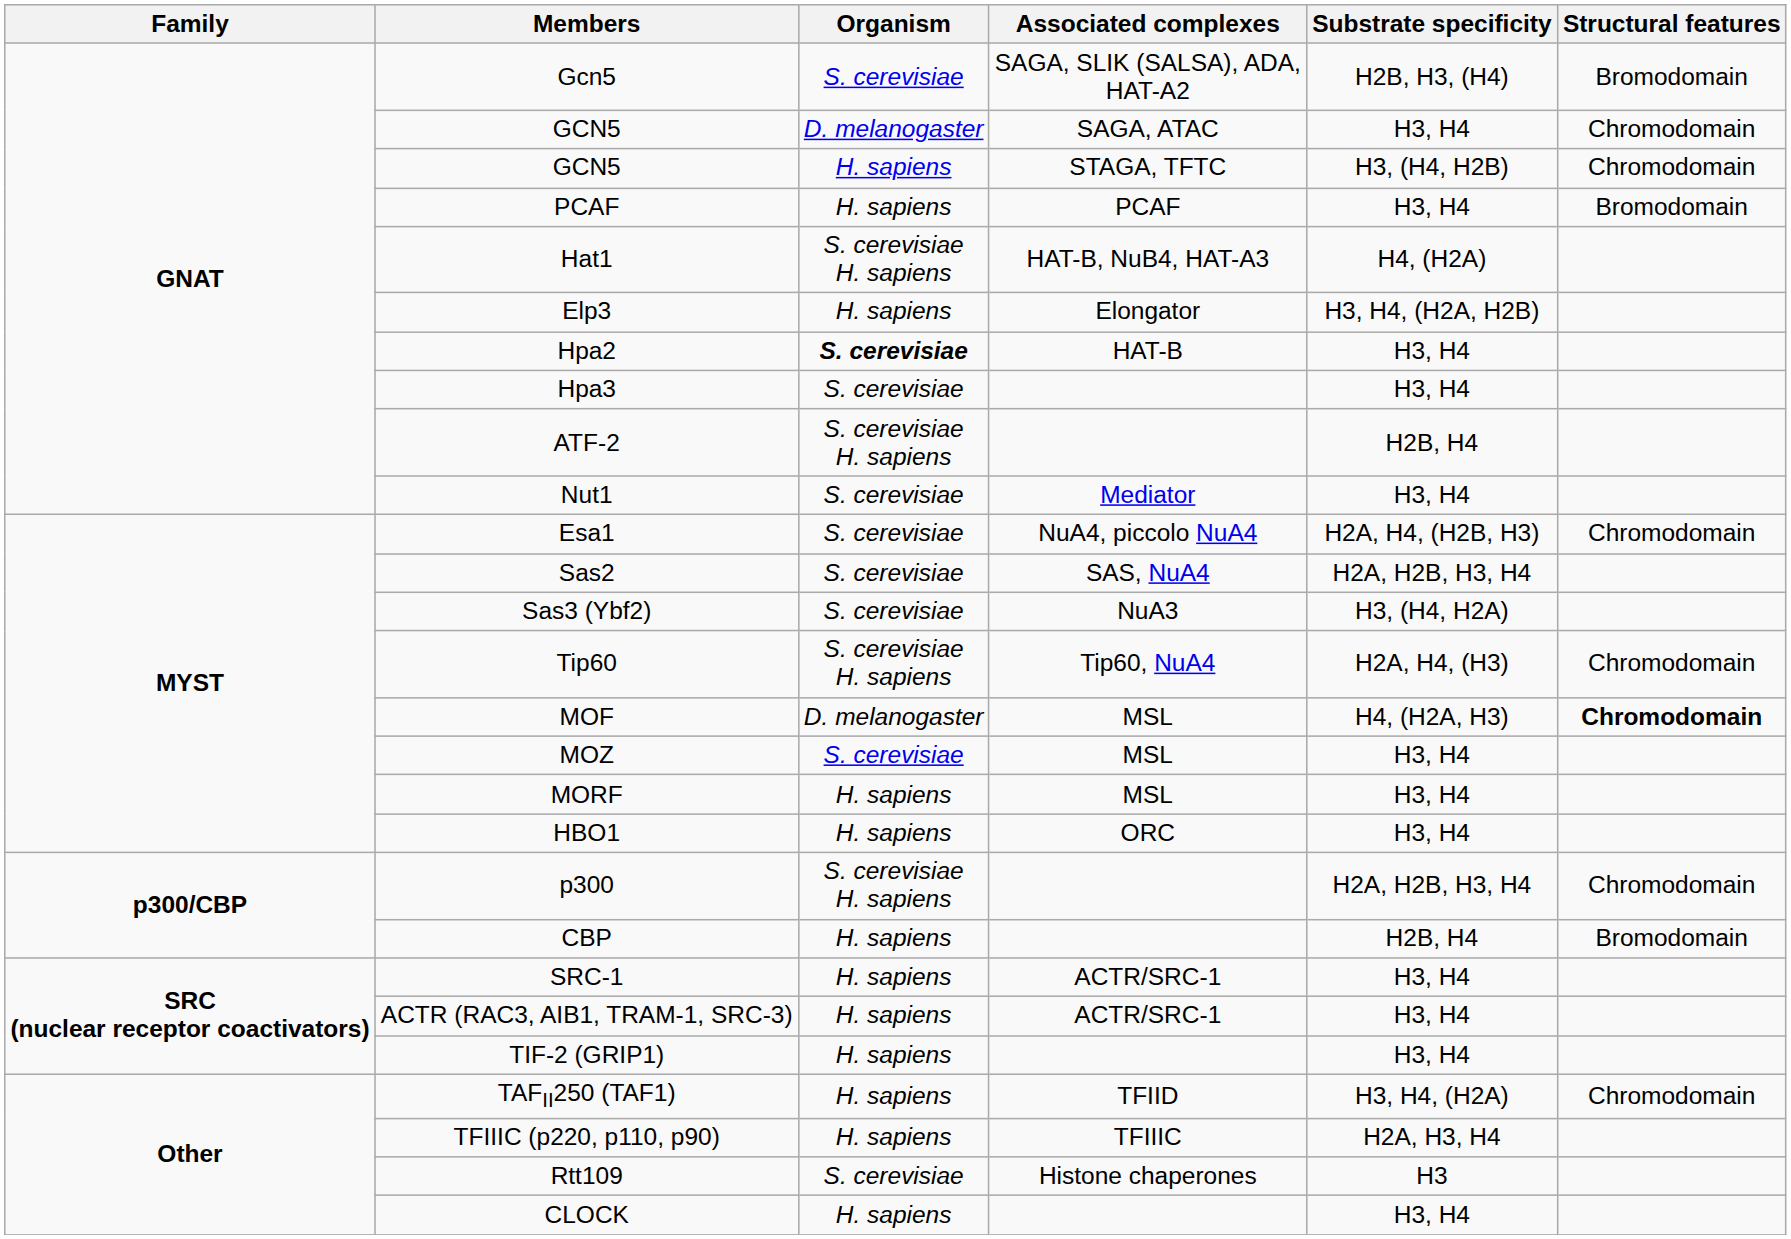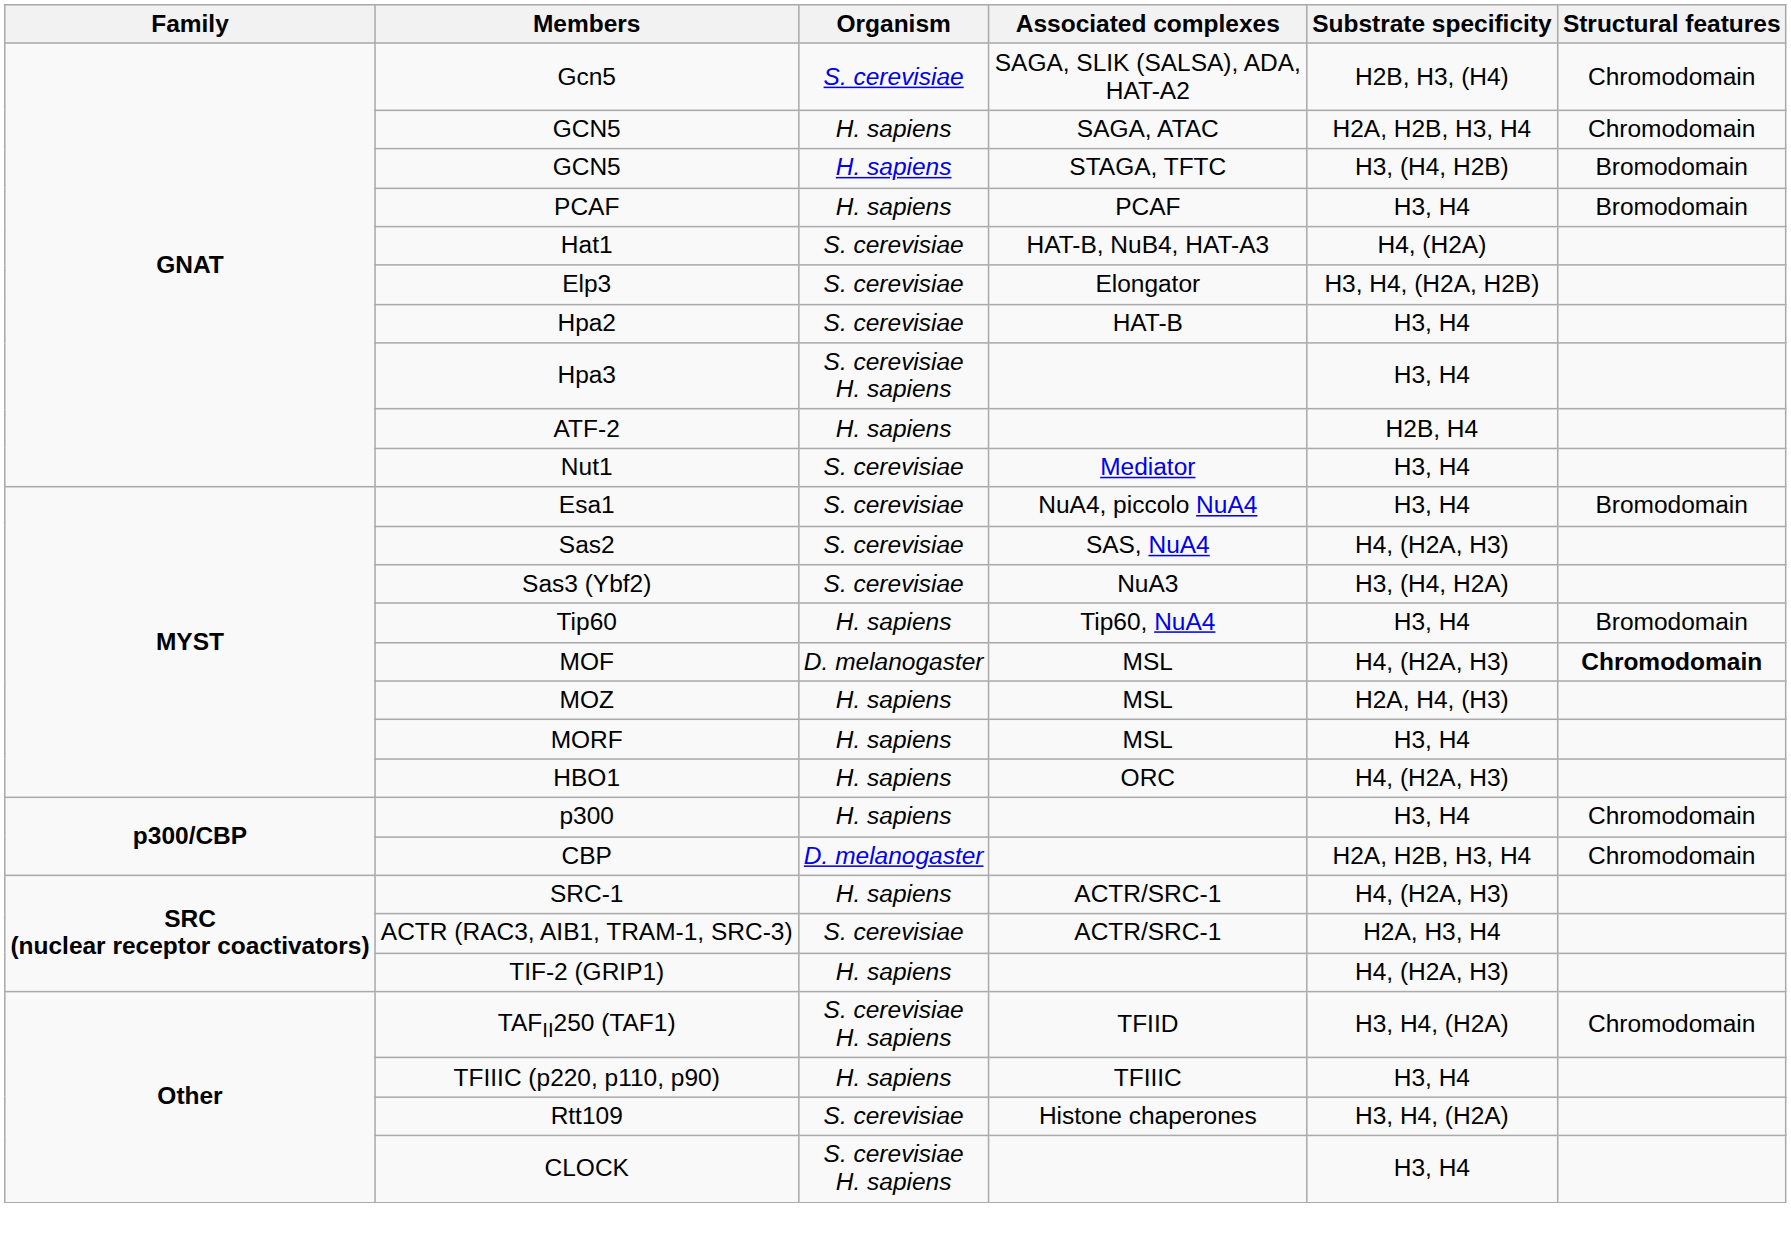Gcn5 | Structural features: Bromodomain -> Chromodomain
GCN5 / SAGA, ATAC | Organism: D. melanogaster -> H. sapiens
GCN5 / SAGA, ATAC | Substrate specificity: H3, H4 -> H2A, H2B, H3, H4
GCN5 / STAGA, TFTC | Structural features: Chromodomain -> Bromodomain
Hat1 | Organism: S. cerevisiae H. sapiens -> S. cerevisiae
Elp3 | Organism: H. sapiens -> S. cerevisiae
Hpa2 | Organism: bold -> normal
Hpa3 | Organism: S. cerevisiae -> S. cerevisiae H. sapiens
ATF-2 | Organism: S. cerevisiae H. sapiens -> H. sapiens
Esa1 | Substrate specificity: H2A, H4, (H2B, H3) -> H3, H4
Esa1 | Structural features: Chromodomain -> Bromodomain
Sas2 | Substrate specificity: H2A, H2B, H3, H4 -> H4, (H2A, H3)
Tip60 | Organism: S. cerevisiae H. sapiens -> H. sapiens
Tip60 | Substrate specificity: H2A, H4, (H3) -> H3, H4
Tip60 | Structural features: Chromodomain -> Bromodomain
MOZ | Organism: S. cerevisiae -> H. sapiens
MOZ | Substrate specificity: H3, H4 -> H2A, H4, (H3)
HBO1 | Substrate specificity: H3, H4 -> H4, (H2A, H3)
p300 | Organism: S. cerevisiae H. sapiens -> H. sapiens
p300 | Substrate specificity: H2A, H2B, H3, H4 -> H3, H4
CBP | Organism: H. sapiens -> D. melanogaster
CBP | Substrate specificity: H2B, H4 -> H2A, H2B, H3, H4
CBP | Structural features: Bromodomain -> Chromodomain
SRC-1 | Substrate specificity: H3, H4 -> H4, (H2A, H3)
ACTR (RAC3, AIB1, TRAM-1, SRC-3) | Organism: H. sapiens -> S. cerevisiae
ACTR (RAC3, AIB1, TRAM-1, SRC-3) | Substrate specificity: H3, H4 -> H2A, H3, H4
TIF-2 (GRIP1) | Substrate specificity: H3, H4 -> H4, (H2A, H3)
TAFII250 (TAF1) | Organism: H. sapiens -> S. cerevisiae H. sapiens
TFIIIC (p220, p110, p90) | Substrate specificity: H2A, H3, H4 -> H3, H4
Rtt109 | Substrate specificity: H3 -> H3, H4, (H2A)
CLOCK | Organism: H. sapiens -> S. cerevisiae H. sapiens
